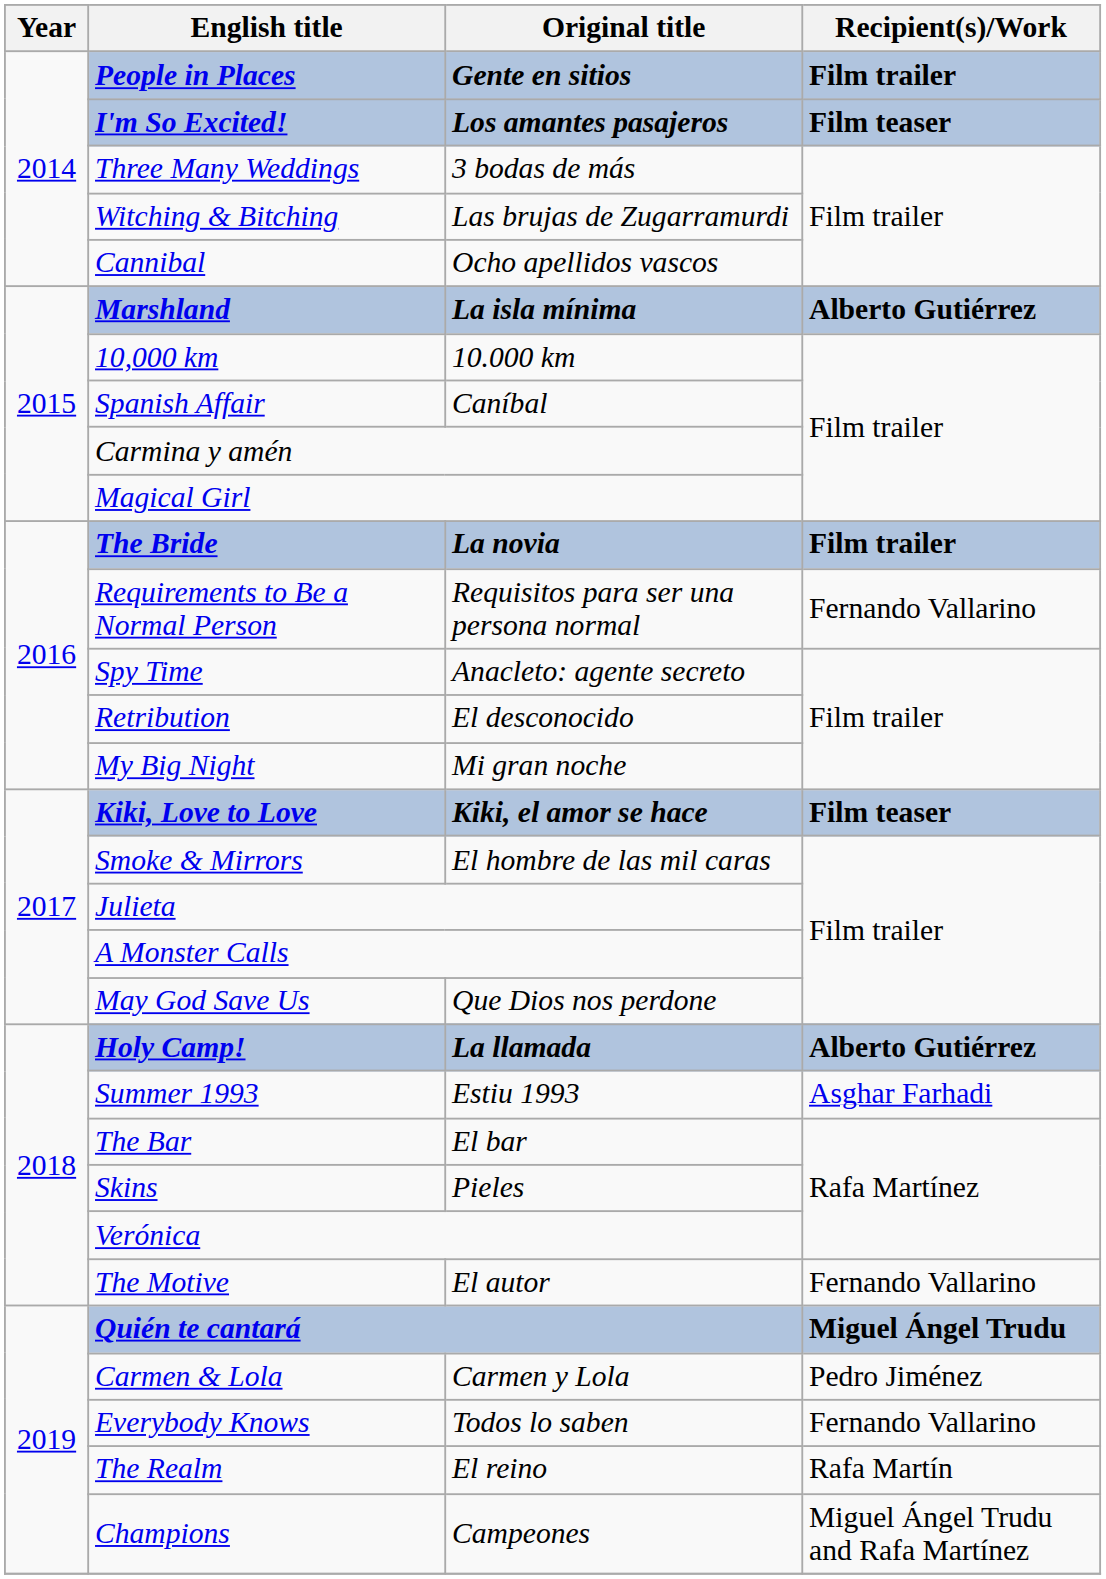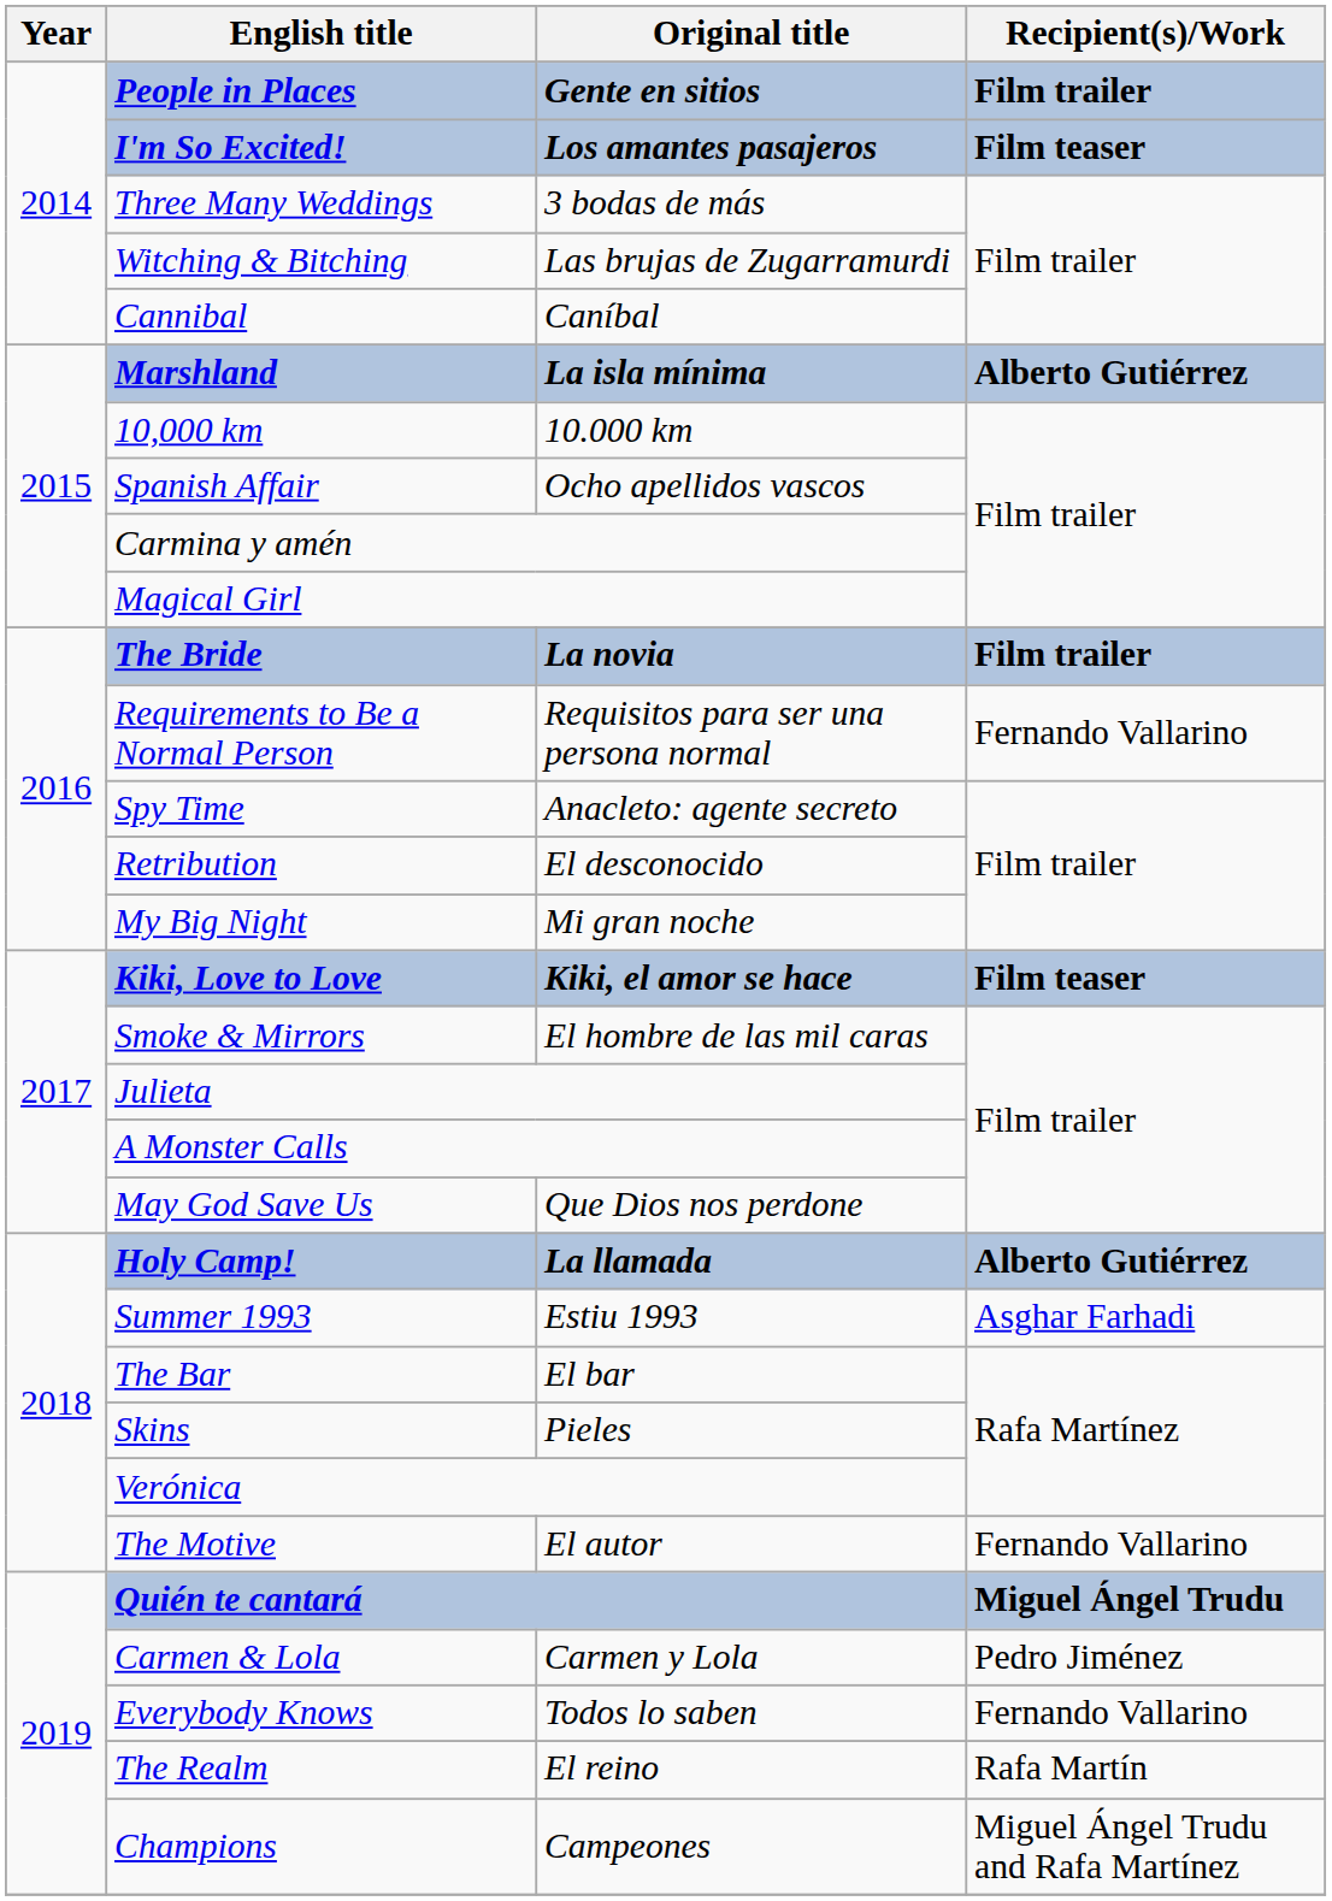Cannibal | Original title: Ocho apellidos vascos -> Caníbal
Spanish Affair | Original title: Caníbal -> Ocho apellidos vascos
